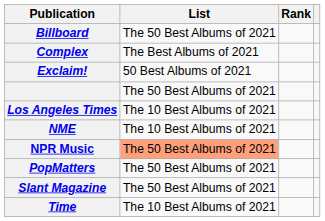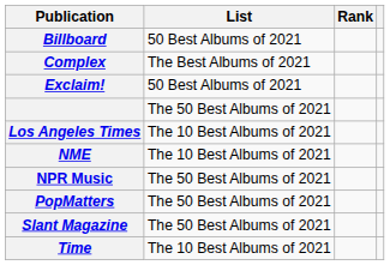Billboard | List: The 50 Best Albums of 2021 -> 50 Best Albums of 2021
NPR Music | List: lightsalmon background -> no background
